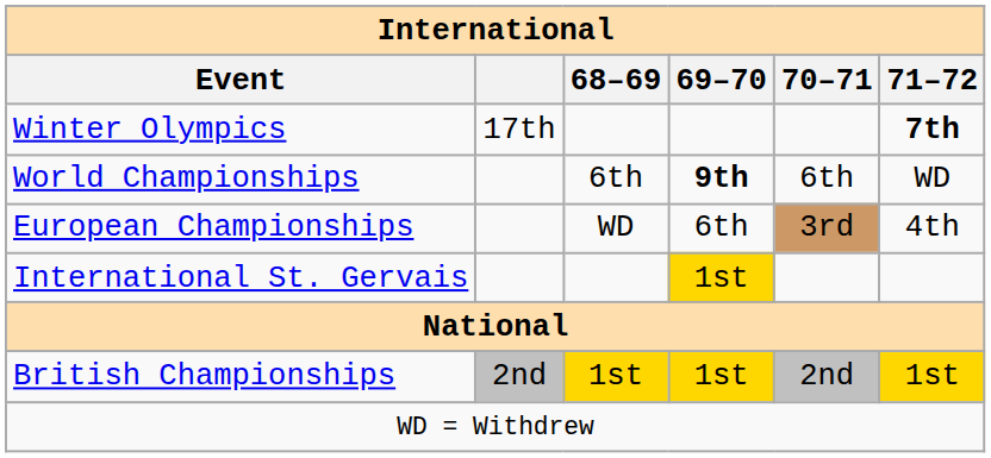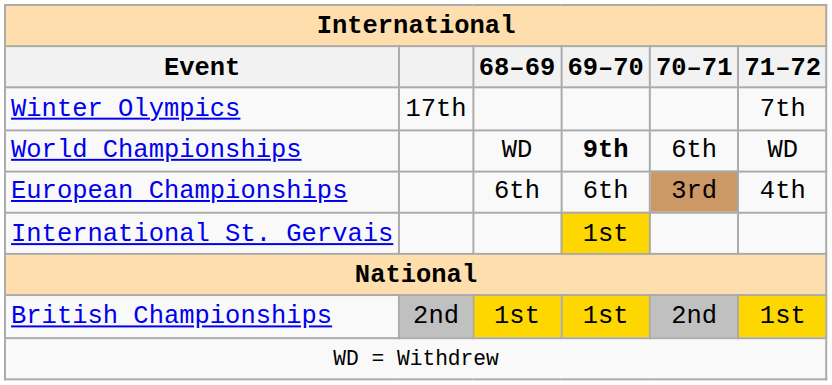Winter Olympics | 71–72: bold -> normal
World Championships | 68–69: 6th -> WD
European Championships | 68–69: WD -> 6th
